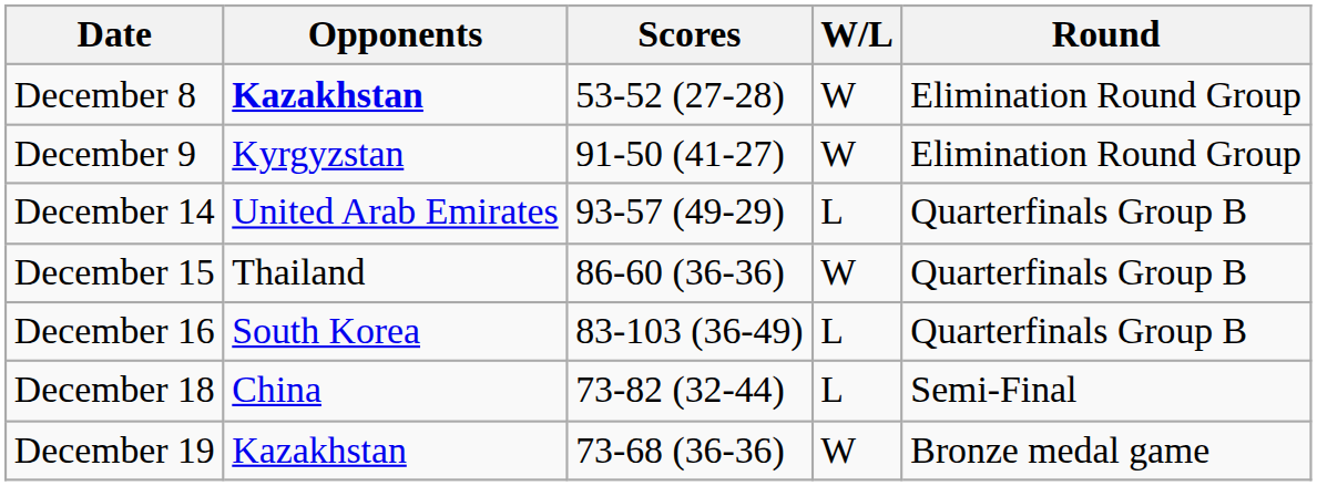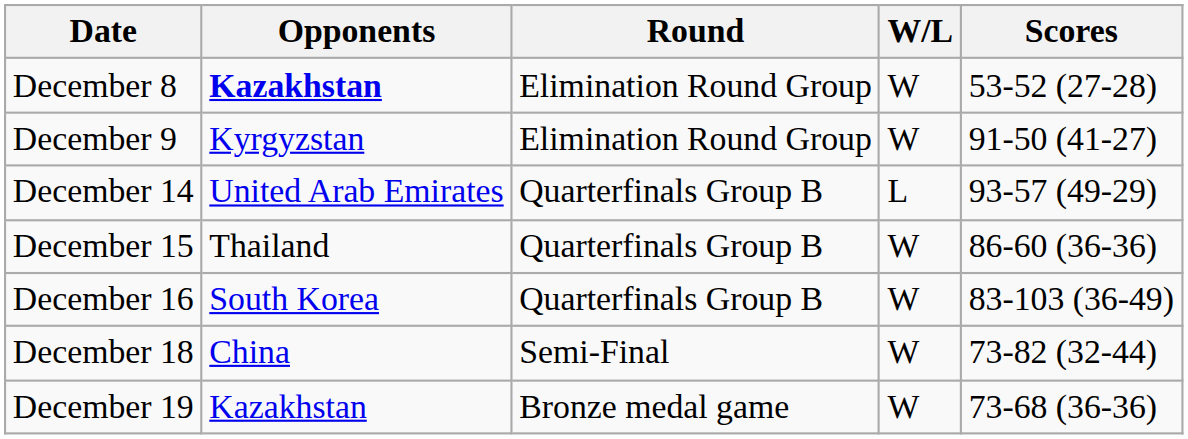columns swapped: Scores <-> Round
December 16 | W/L: L -> W
December 18 | W/L: L -> W
